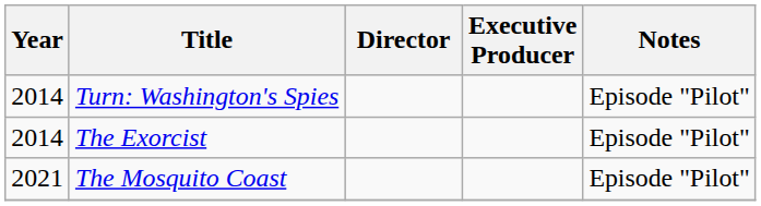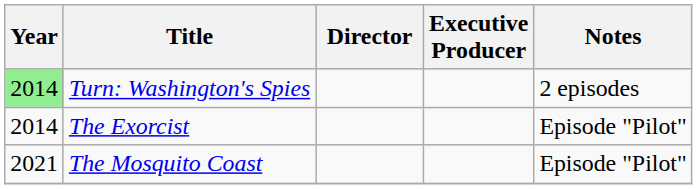Turn: Washington's Spies | Year: no background -> lightgreen background
Turn: Washington's Spies | Notes: Episode "Pilot" -> 2 episodes
